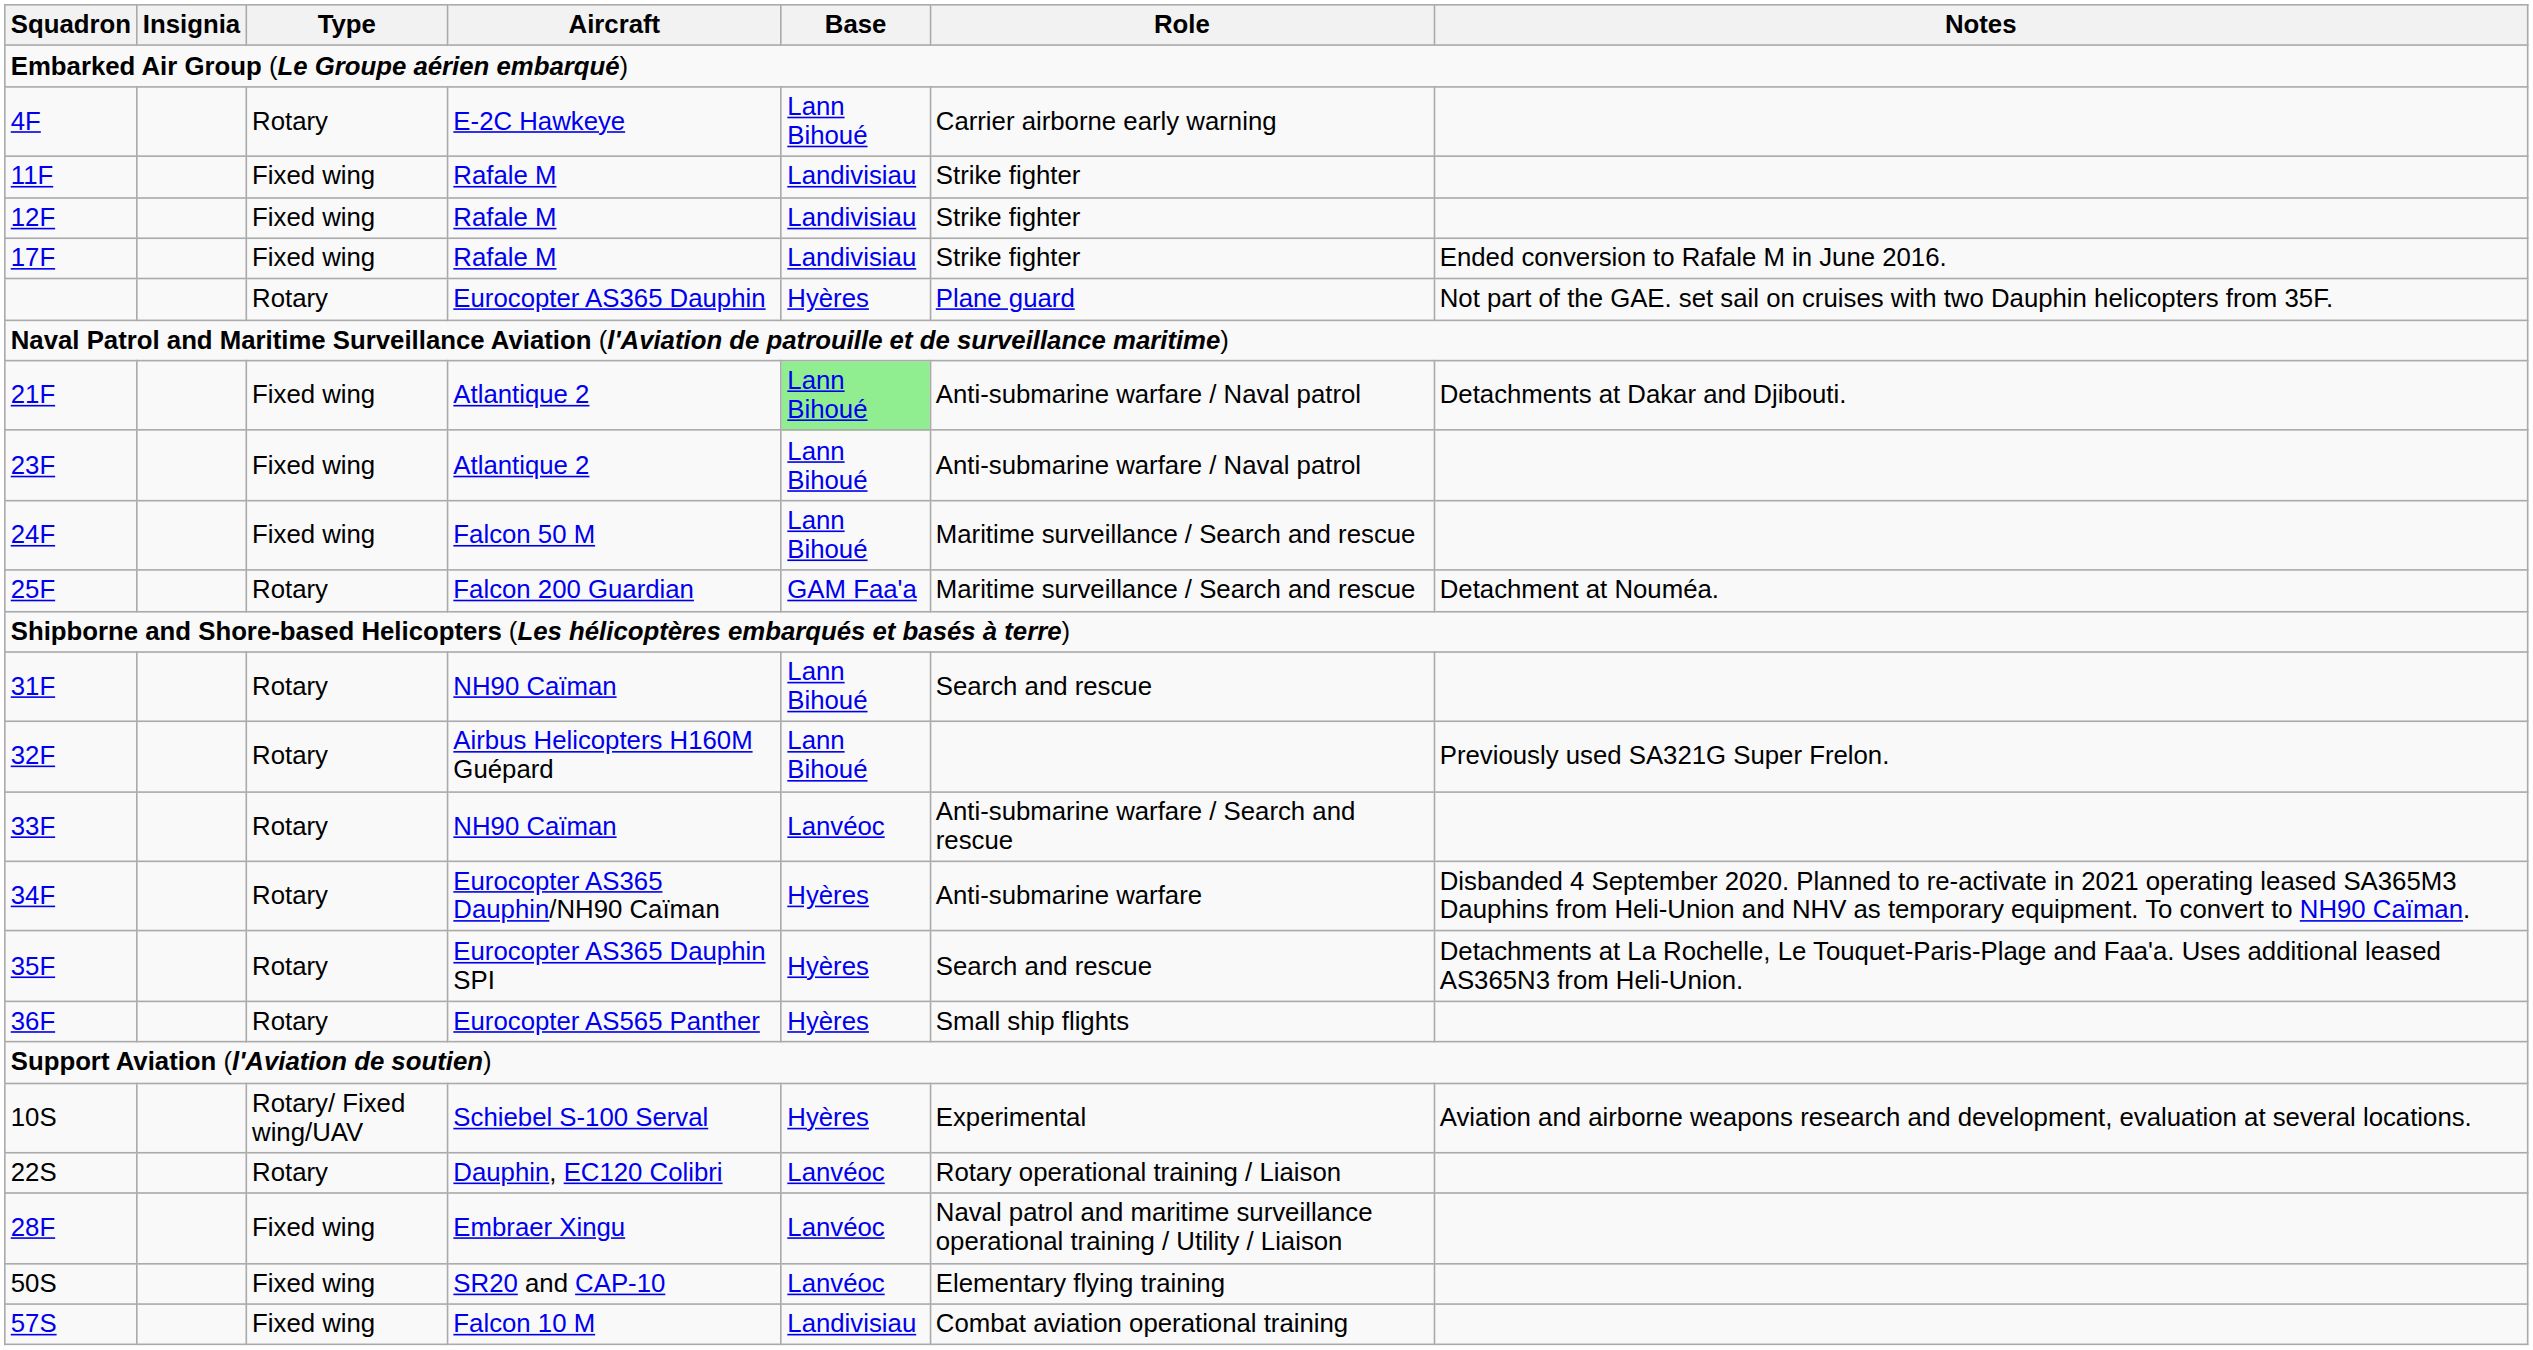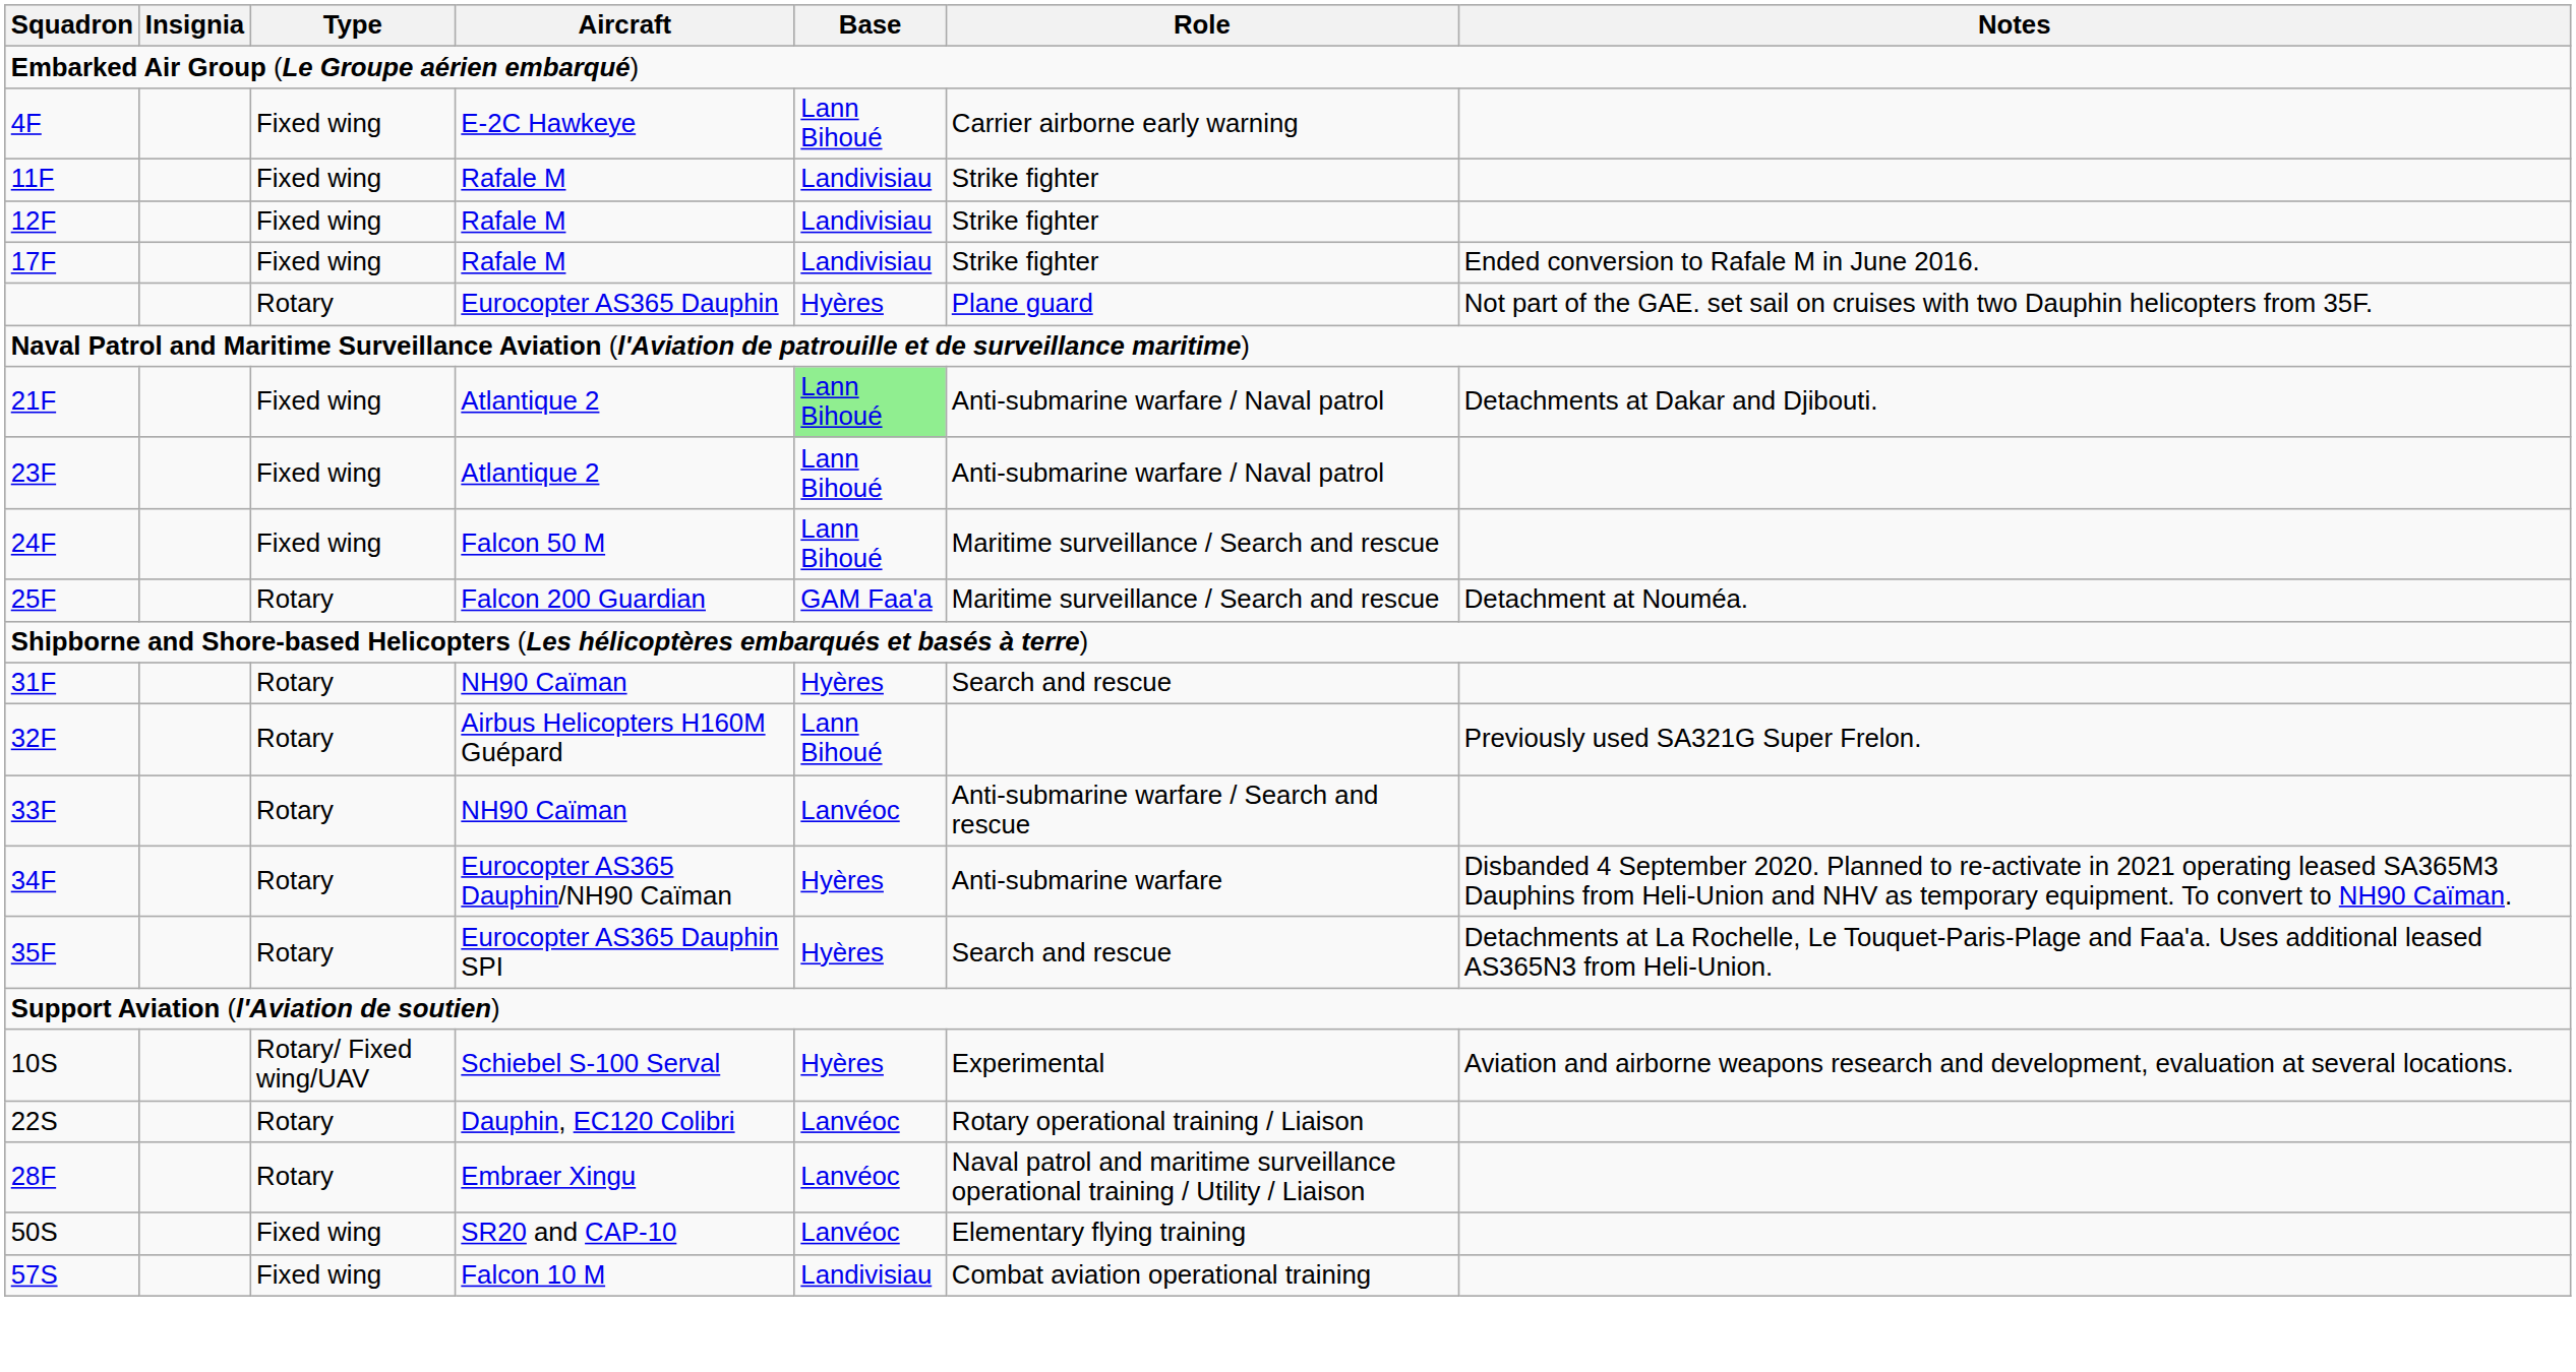4F | Type: Rotary -> Fixed wing
31F | Base: Lann Bihoué -> Hyères
- row: 36F | Rotary | Eurocopter AS565 Panther | Hyères | Small ship flights
28F | Type: Fixed wing -> Rotary
